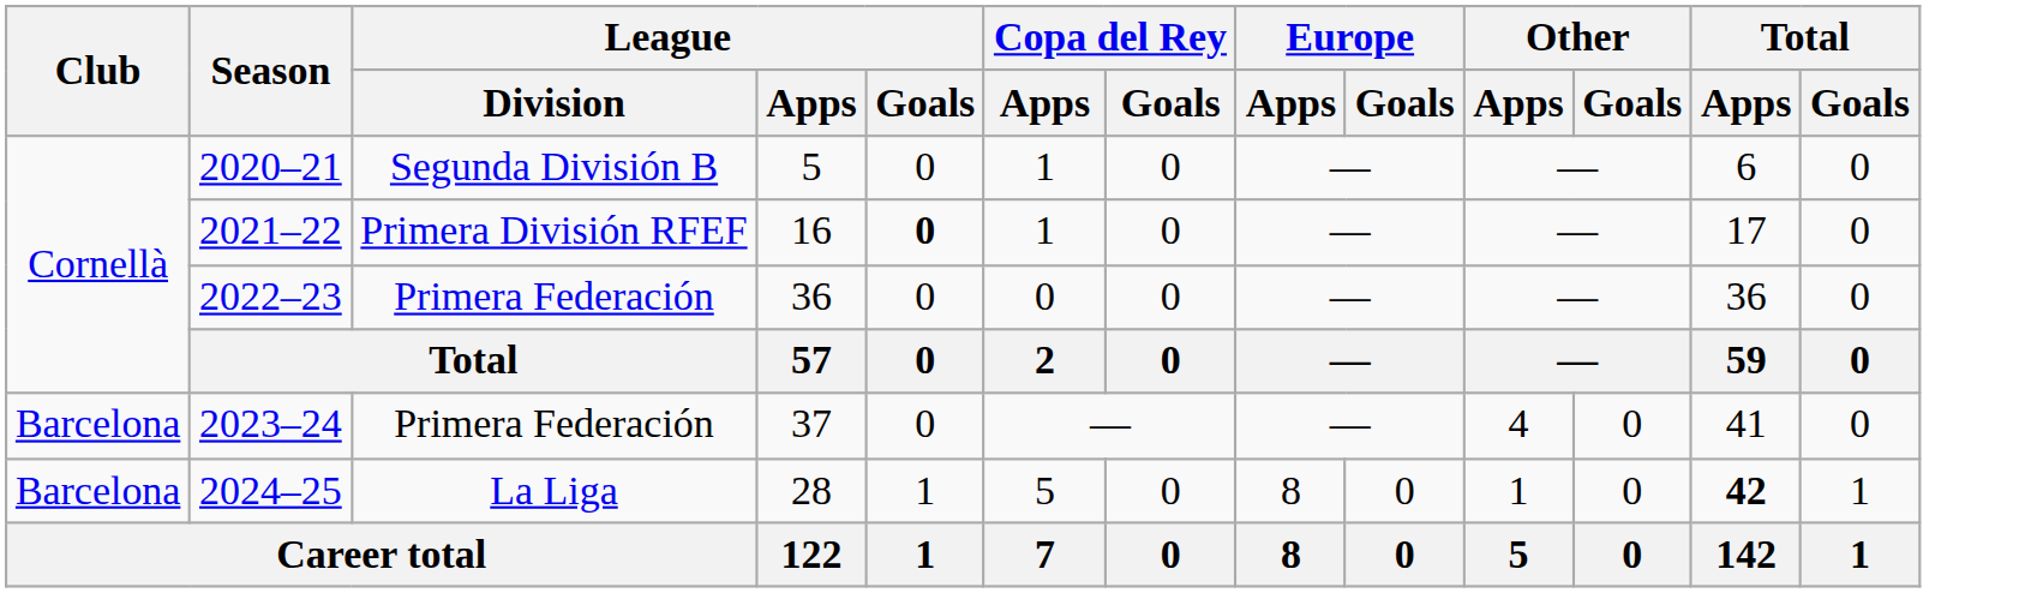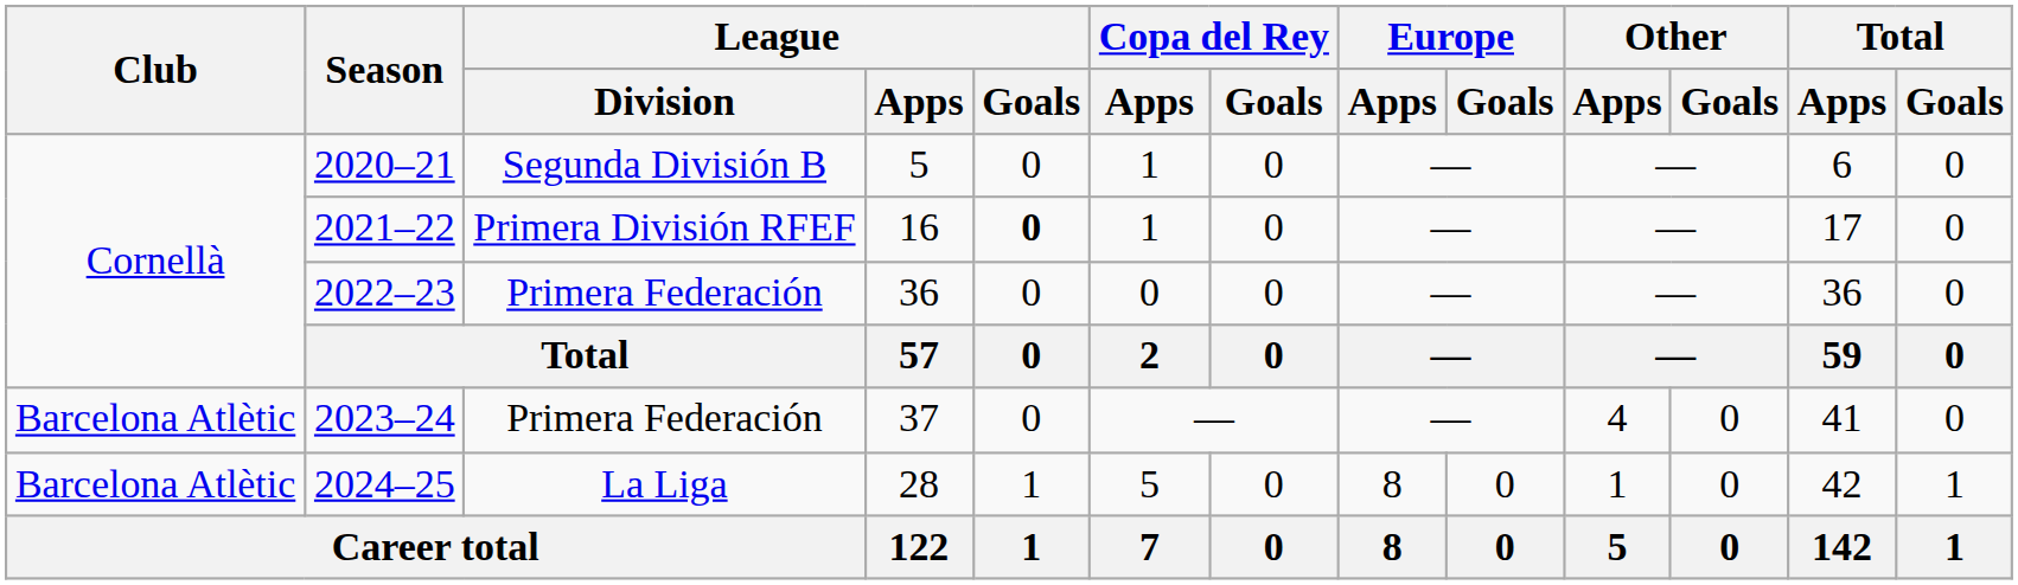2023–24 | Club: Barcelona -> Barcelona Atlètic
2024–25 | Club: Barcelona -> Barcelona Atlètic
2024–25 | Total / Apps: bold -> normal
